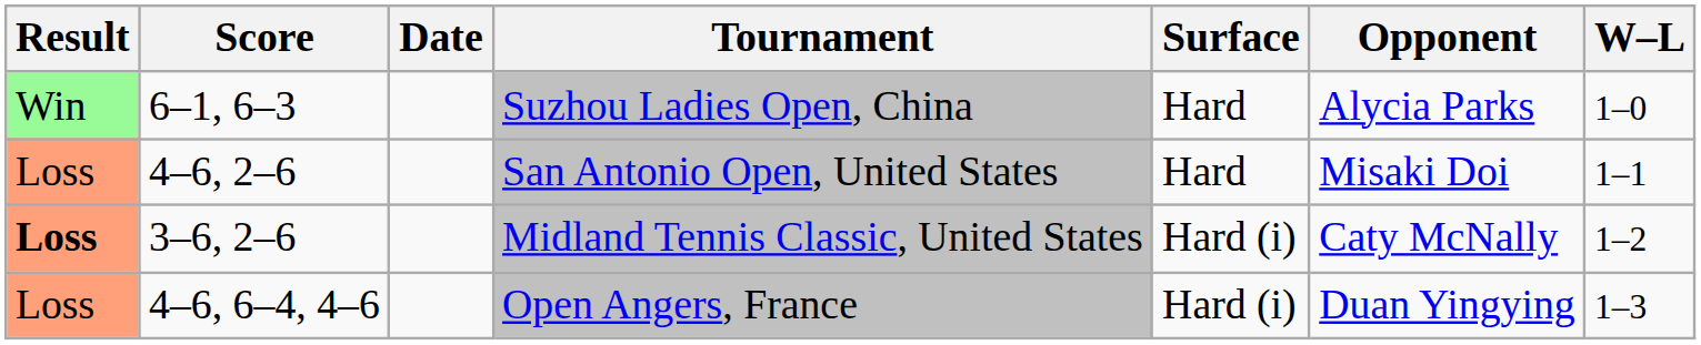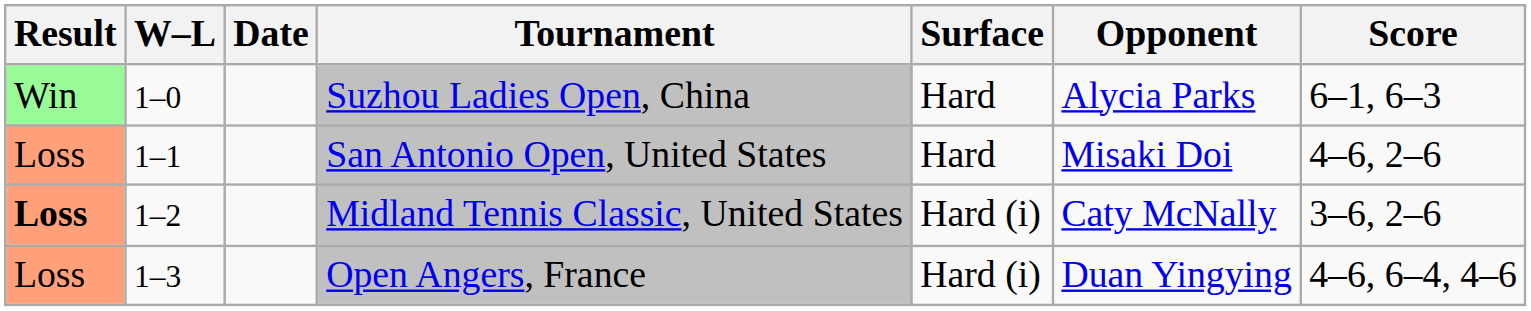columns swapped: W–L <-> Score
